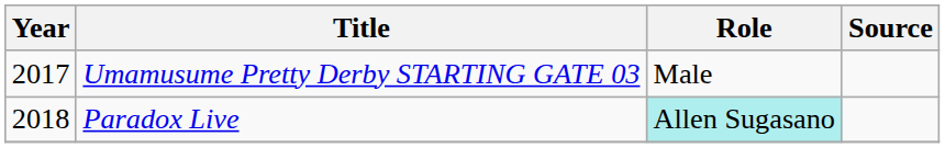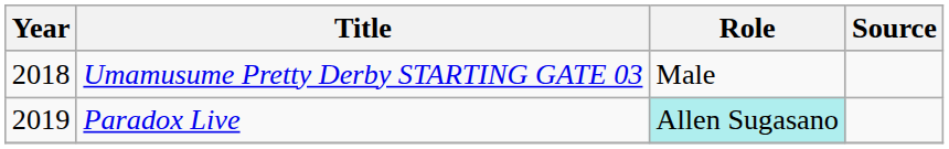Umamusume Pretty Derby STARTING GATE 03 | Year: 2017 -> 2018
Paradox Live | Year: 2018 -> 2019
